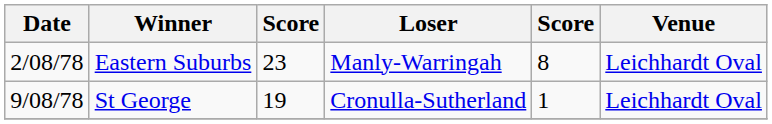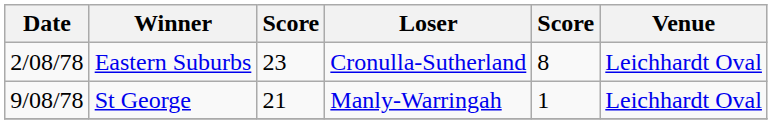Eastern Suburbs | Loser: Manly-Warringah -> Cronulla-Sutherland
St George | column 3: 19 -> 21
St George | Loser: Cronulla-Sutherland -> Manly-Warringah
